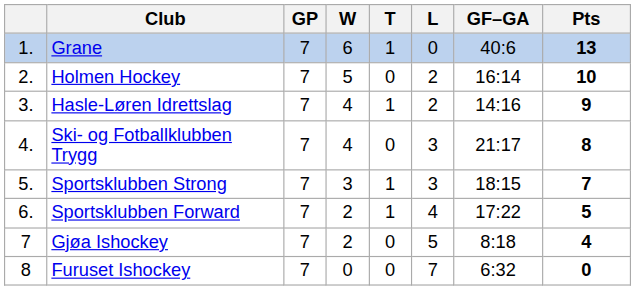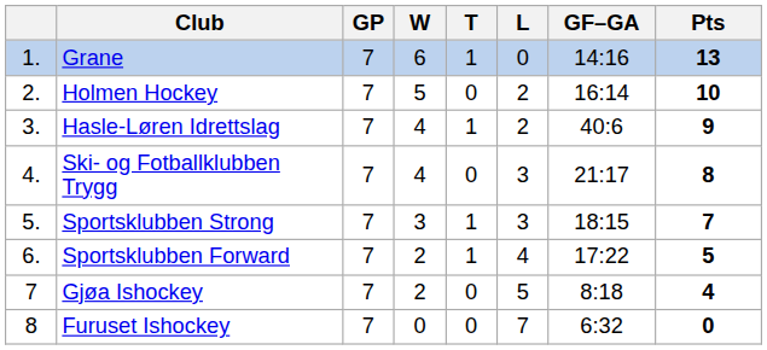Grane | GF–GA: 40:6 -> 14:16
Hasle-Løren Idrettslag | GF–GA: 14:16 -> 40:6
